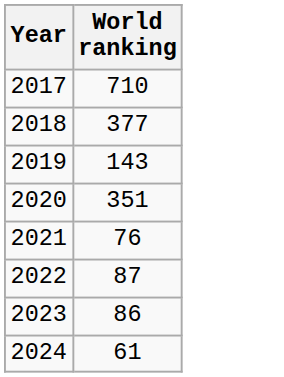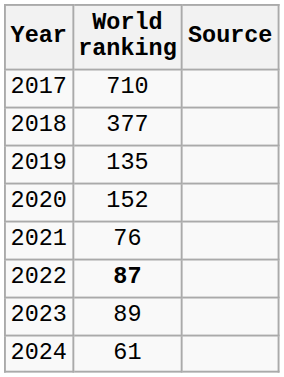+ column: Source
2019 | World ranking: 143 -> 135
2020 | World ranking: 351 -> 152
2022 | World ranking: normal -> bold
2023 | World ranking: 86 -> 89
